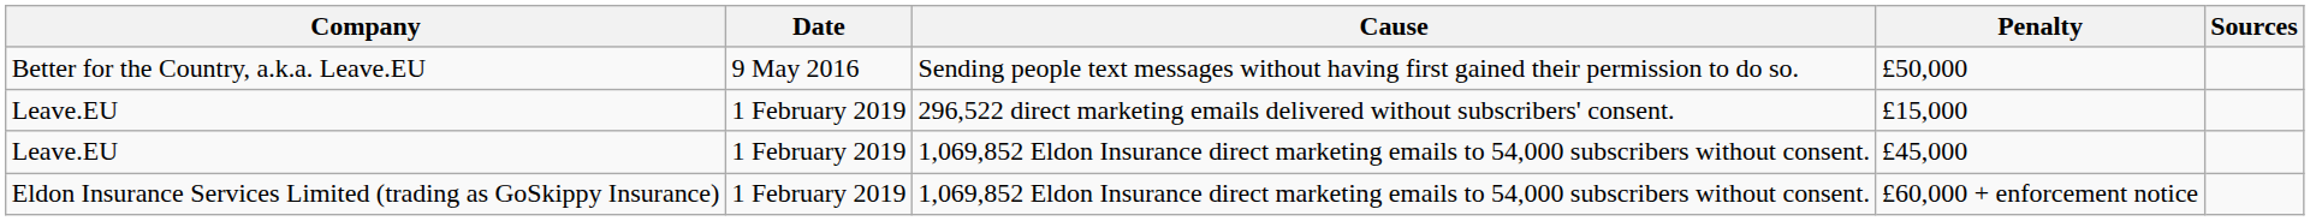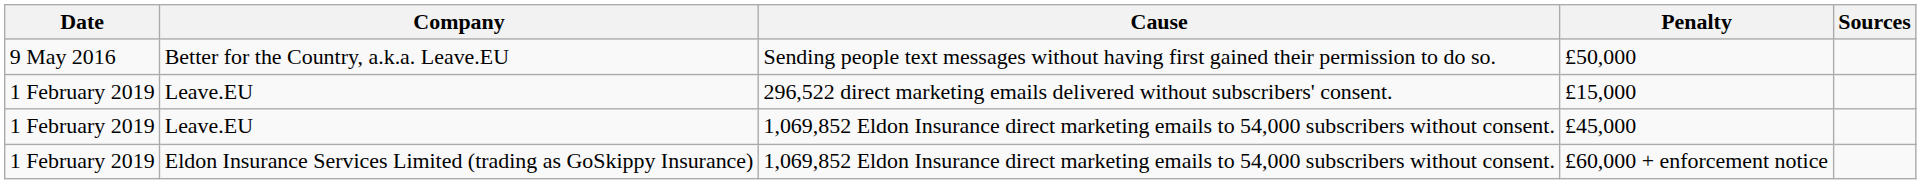columns swapped: Date <-> Company
